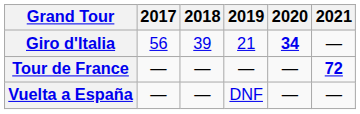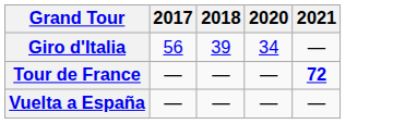- column: 2019 | 21 | — | DNF
Giro d'Italia | 2020: bold -> normal
